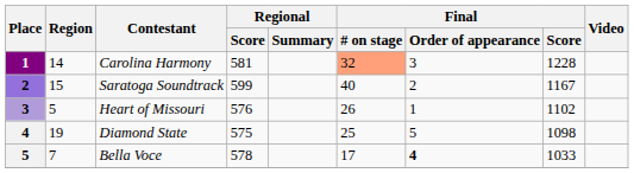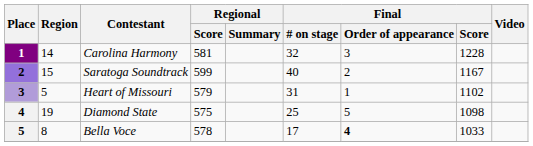Carolina Harmony | Final / # on stage: lightsalmon background -> no background
Heart of Missouri | Regional / Score: 576 -> 579
Heart of Missouri | Final / # on stage: 26 -> 31
Bella Voce | Region: 7 -> 8
